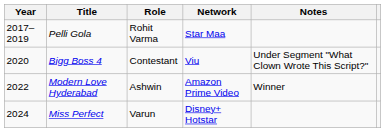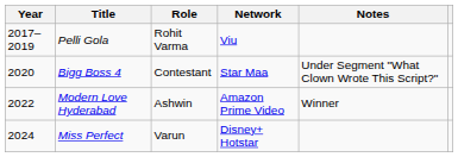Pelli Gola | Network: Star Maa -> Viu
Bigg Boss 4 | Network: Viu -> Star Maa
